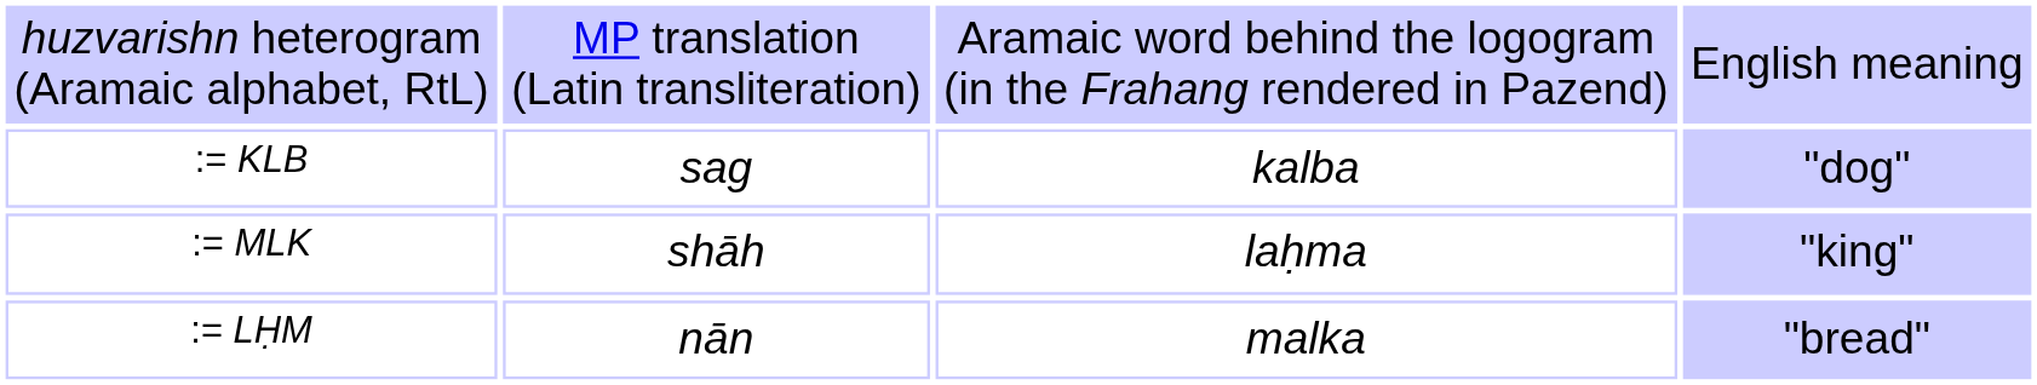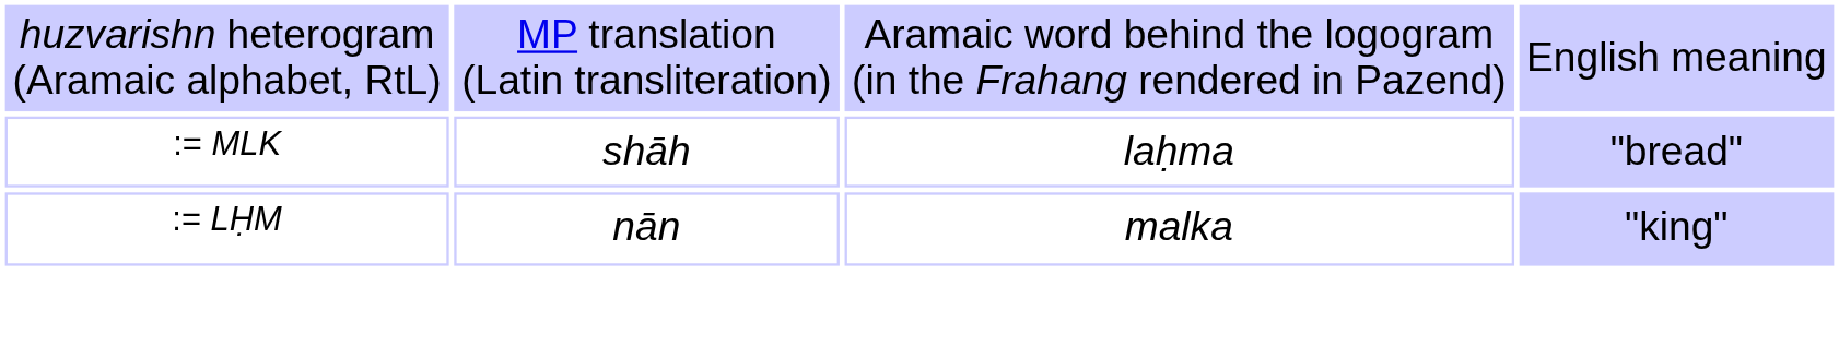- row: := KLB | sag | kalba | "dog"
:= MLK | column 4: "king" -> "bread"
:= LḤM | column 4: "bread" -> "king"
